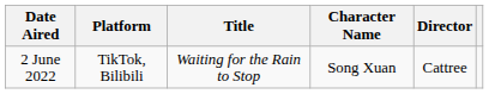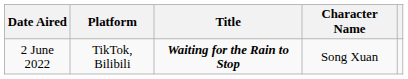- column: Director | Cattree
2 June 2022 | Title: normal -> bold
